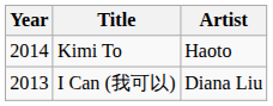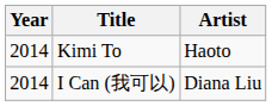I Can (我可以) | Year: 2013 -> 2014
